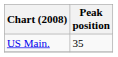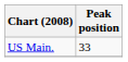US Main. | Peak position: 35 -> 33
